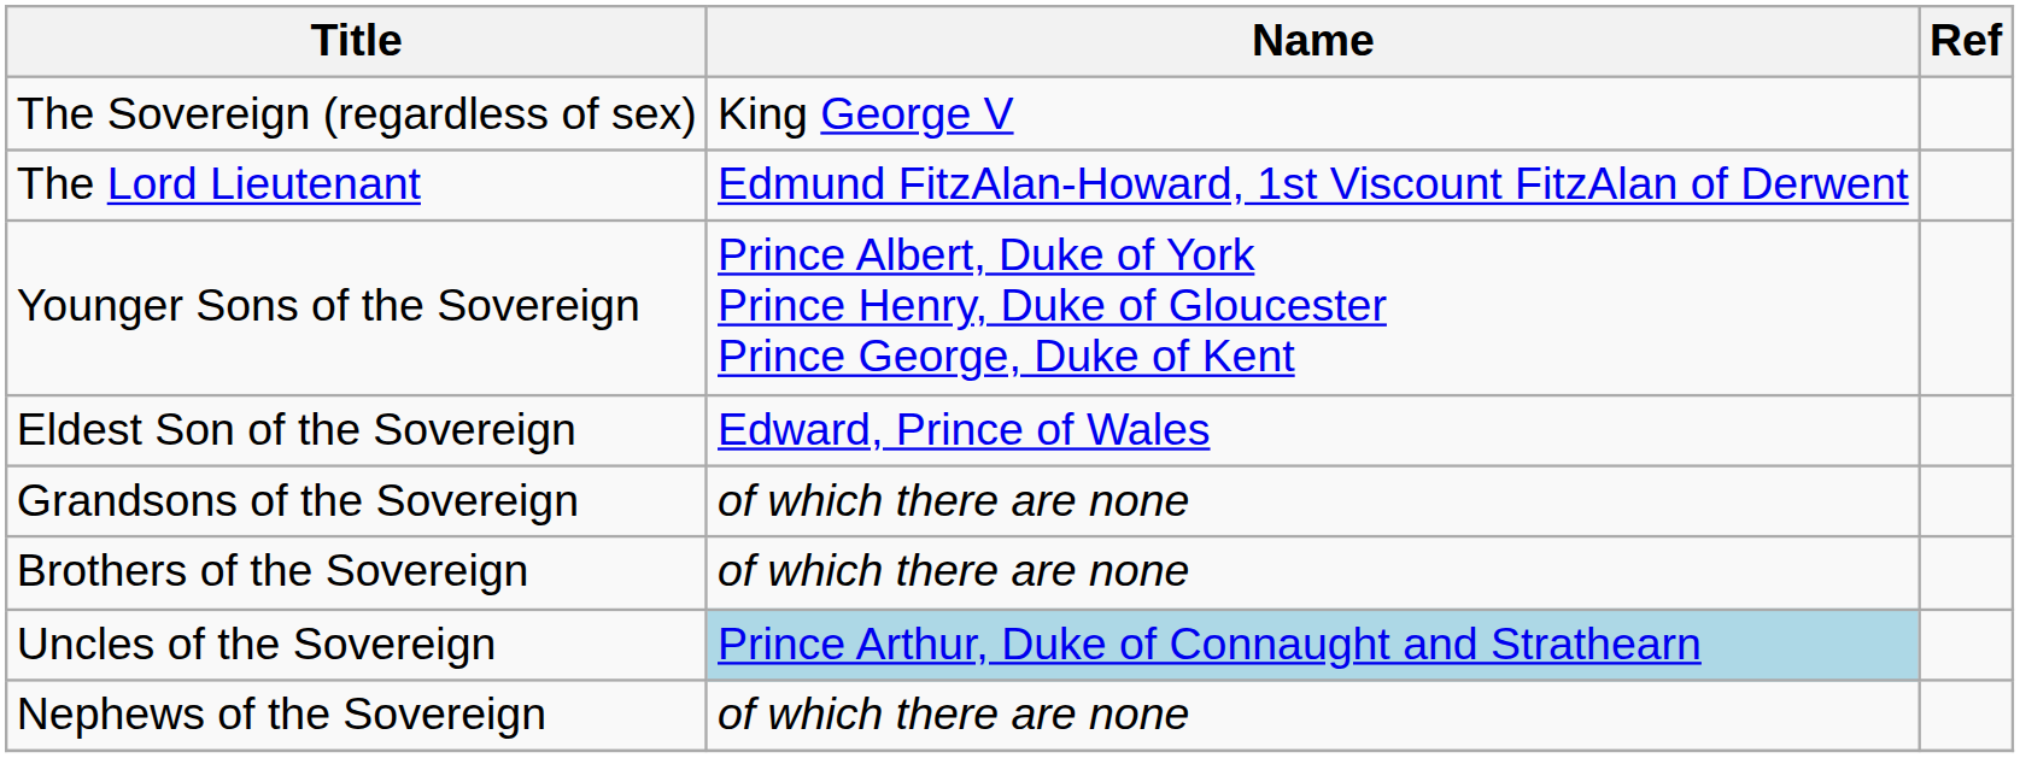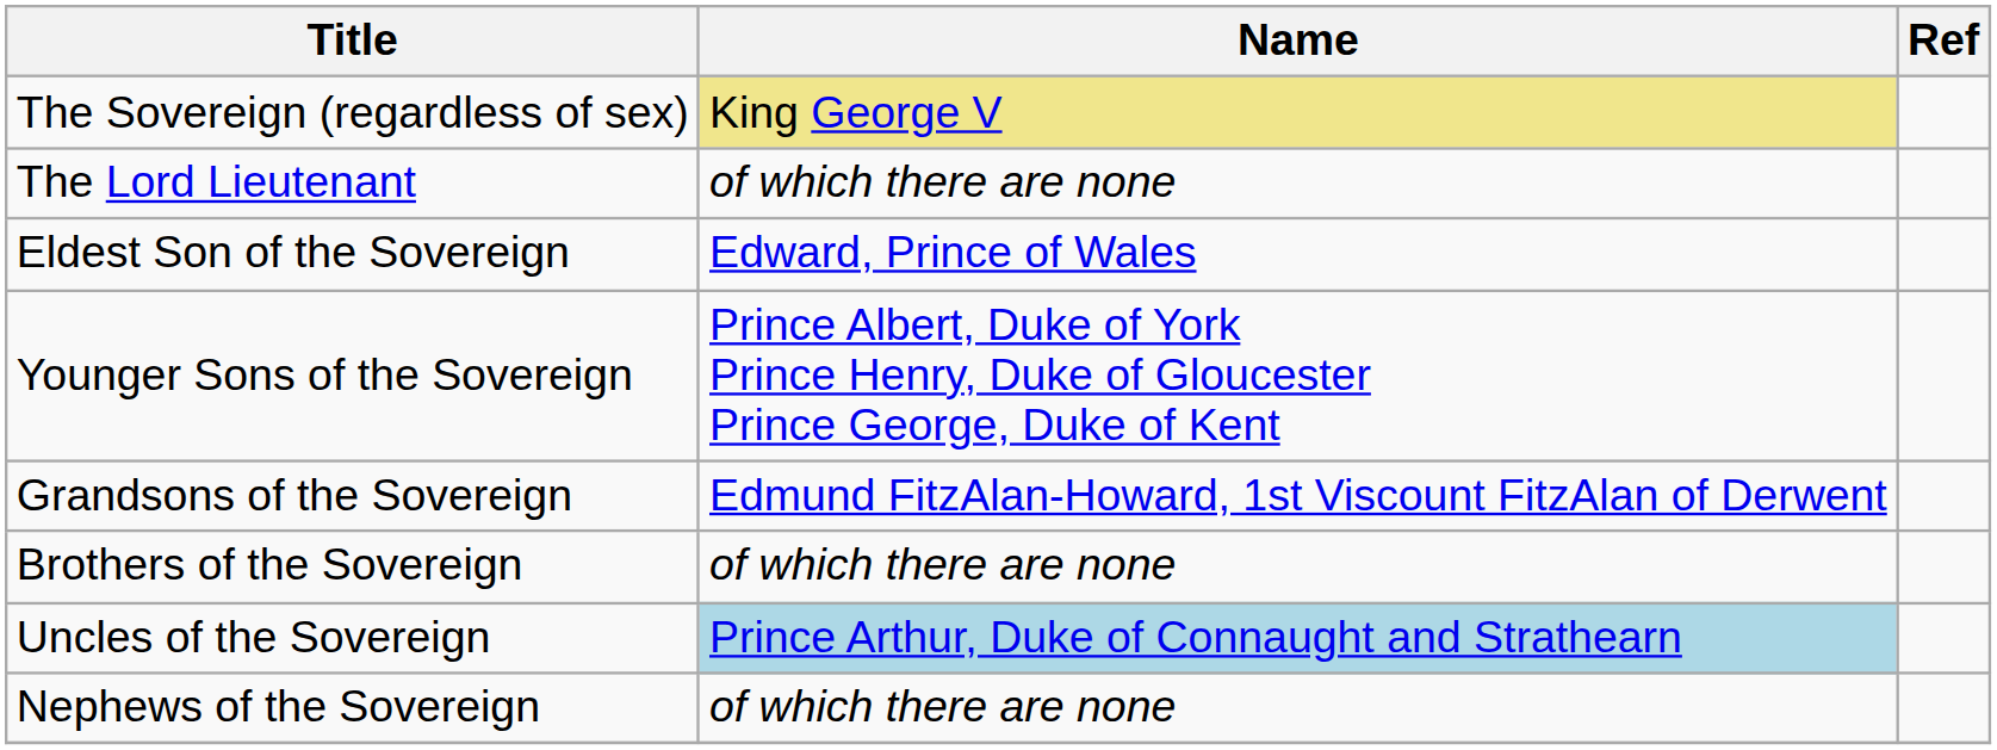The Sovereign (regardless of sex) | Name: no background -> khaki background
The Lord Lieutenant | Name: Edmund FitzAlan-Howard, 1st Viscount FitzAlan of Derwent -> of which there are none
rows swapped: Eldest Son of the Sovereign <-> Younger Sons of the Sovereign
Grandsons of the Sovereign | Name: of which there are none -> Edmund FitzAlan-Howard, 1st Viscount FitzAlan of Derwent
